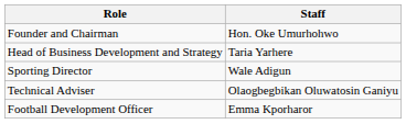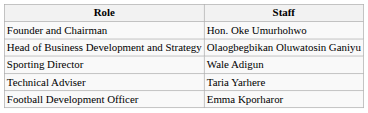Head of Business Development and Strategy | Staff: Taria Yarhere -> Olaogbegbikan Oluwatosin Ganiyu
Technical Adviser | Staff: Olaogbegbikan Oluwatosin Ganiyu -> Taria Yarhere
